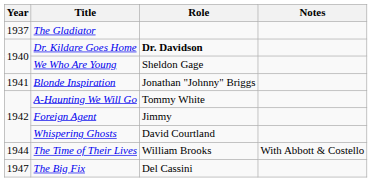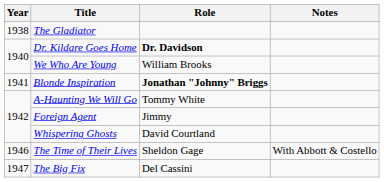The Gladiator | Year: 1937 -> 1938
We Who Are Young | Role: Sheldon Gage -> William Brooks
Blonde Inspiration | Role: normal -> bold
The Time of Their Lives | Year: 1944 -> 1946
The Time of Their Lives | Role: William Brooks -> Sheldon Gage
